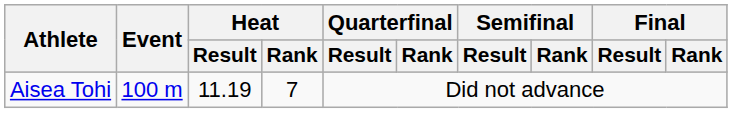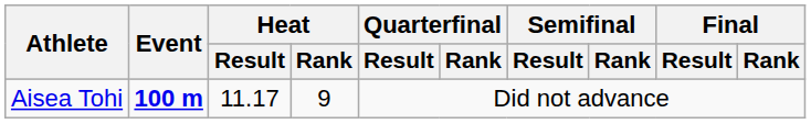Aisea Tohi | Event: normal -> bold
Aisea Tohi | Heat / Result: 11.19 -> 11.17
Aisea Tohi | Heat / Rank: 7 -> 9
